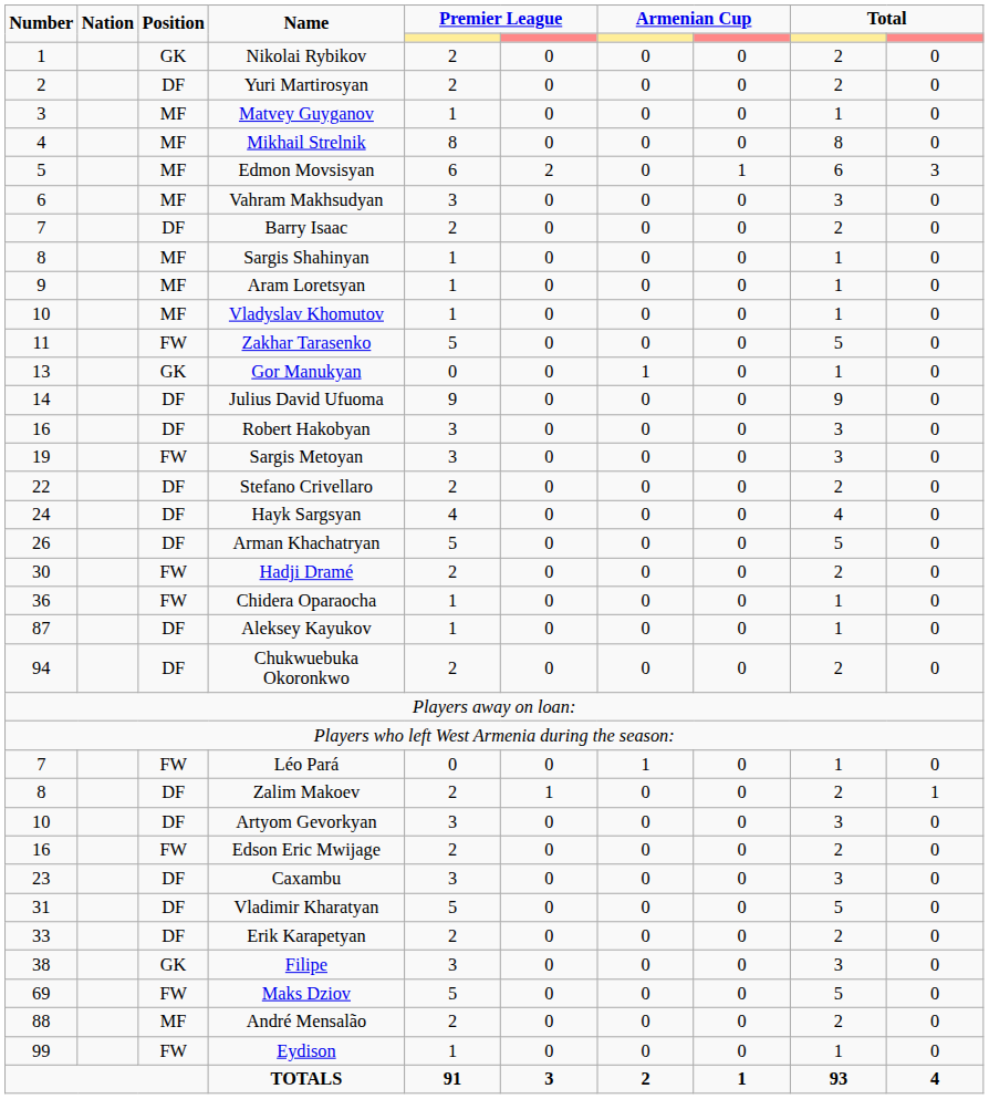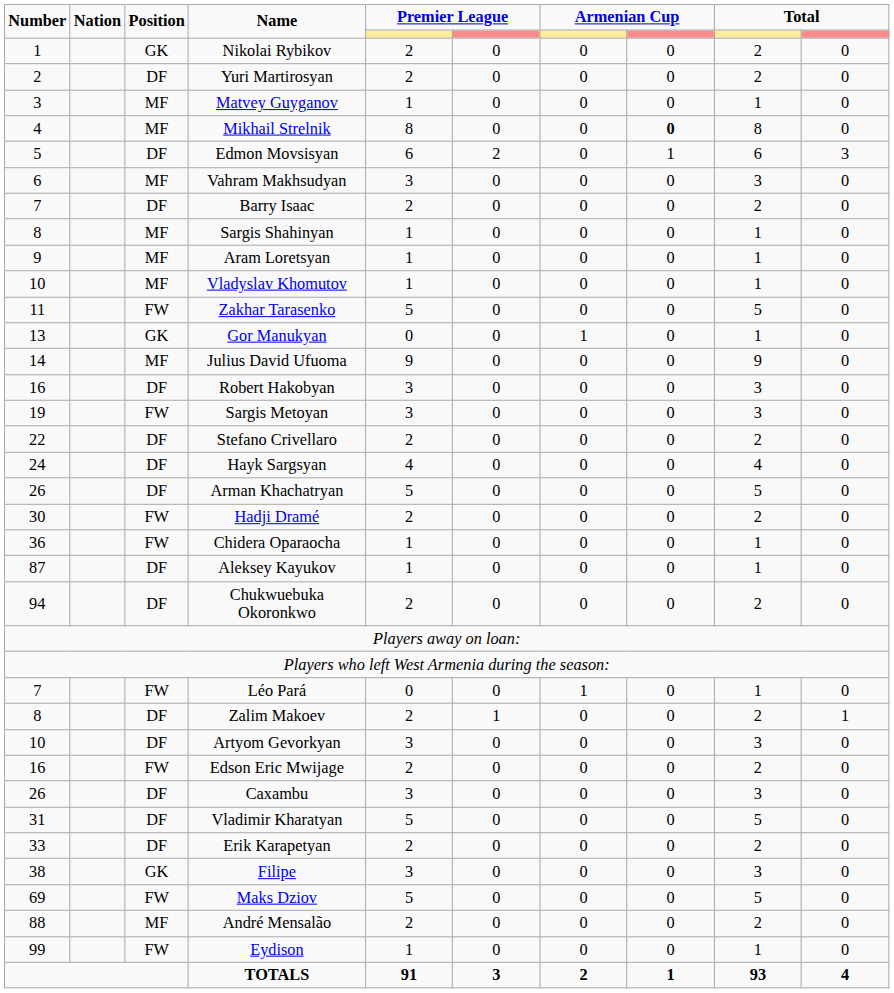Mikhail Strelnik | column 8: normal -> bold
Edmon Movsisyan | Position: MF -> DF
Julius David Ufuoma | Position: DF -> MF
Caxambu | Number: 23 -> 26
